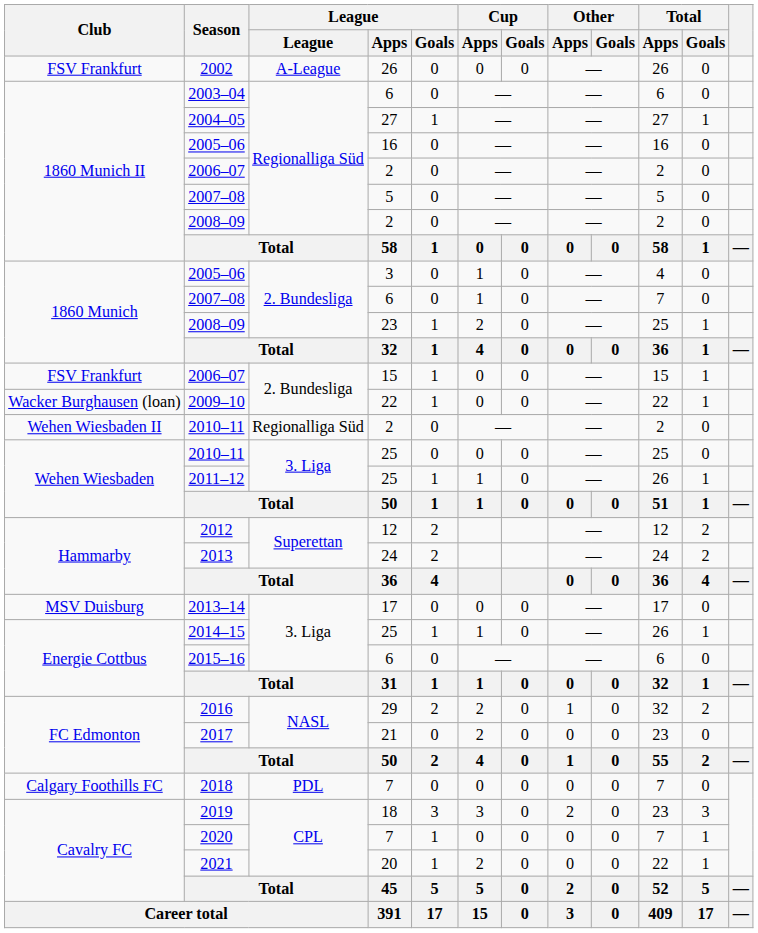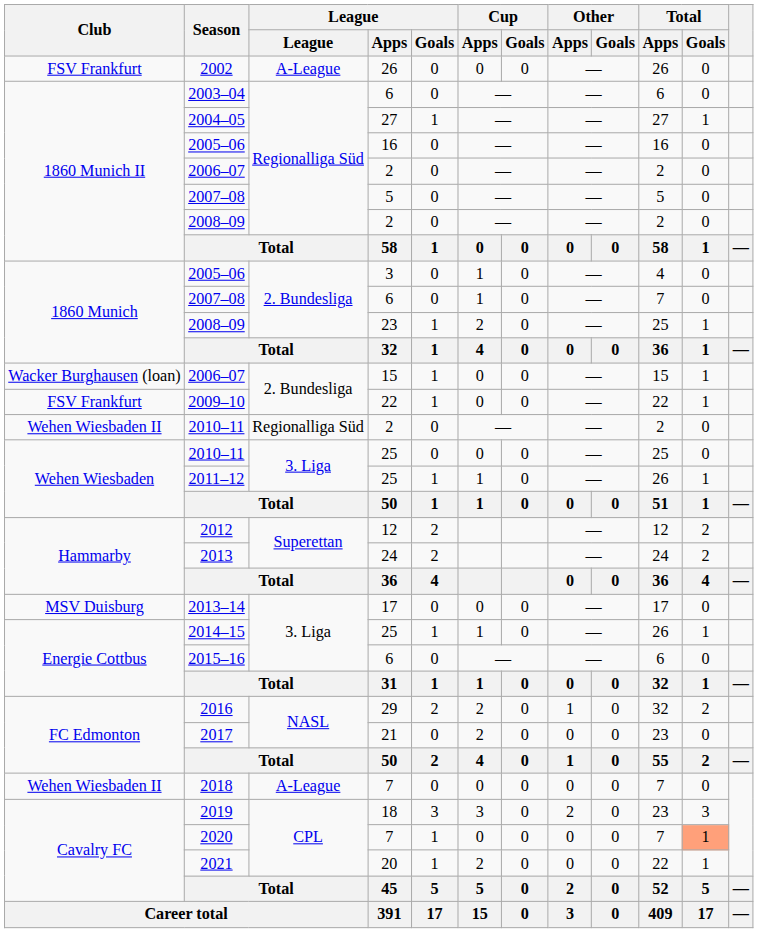2006–07 / 15 | Club: FSV Frankfurt -> Wacker Burghausen (loan)
2009–10 | Club: Wacker Burghausen (loan) -> FSV Frankfurt
2018 | Club: Calgary Foothills FC -> Wehen Wiesbaden II
2018 | League: PDL -> A-League
2020 | Total / Goals: no background -> lightsalmon background
